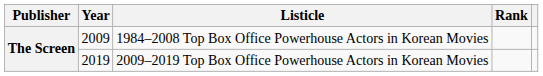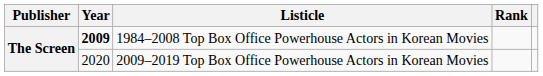1984–2008 Top Box Office Powerhouse Actors in Korean Movies | Year: normal -> bold
2009–2019 Top Box Office Powerhouse Actors in Korean Movies | Year: 2019 -> 2020
